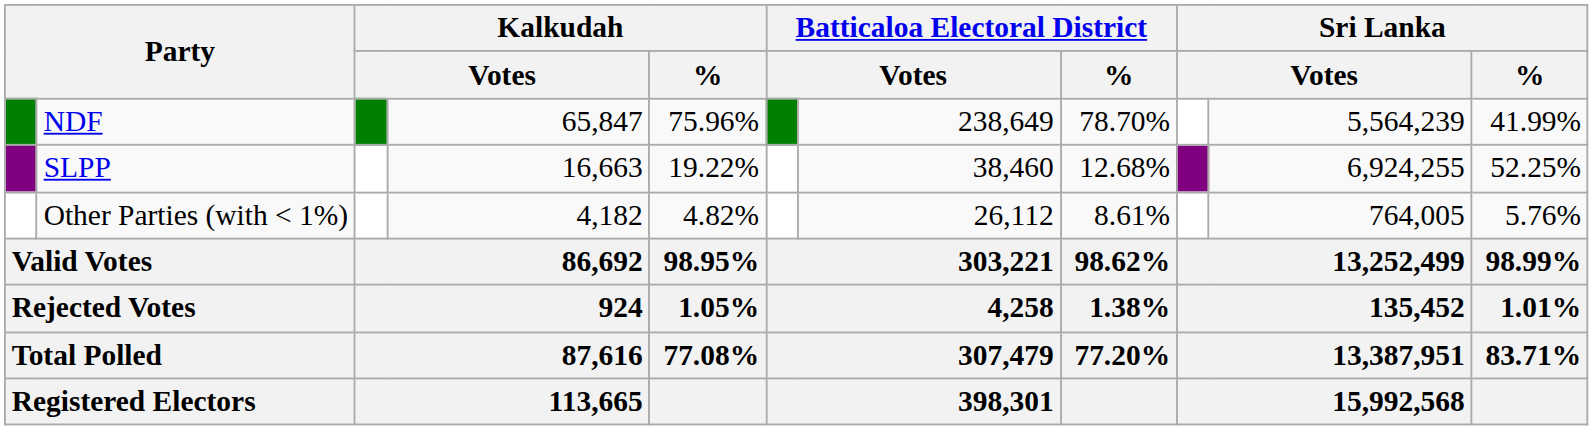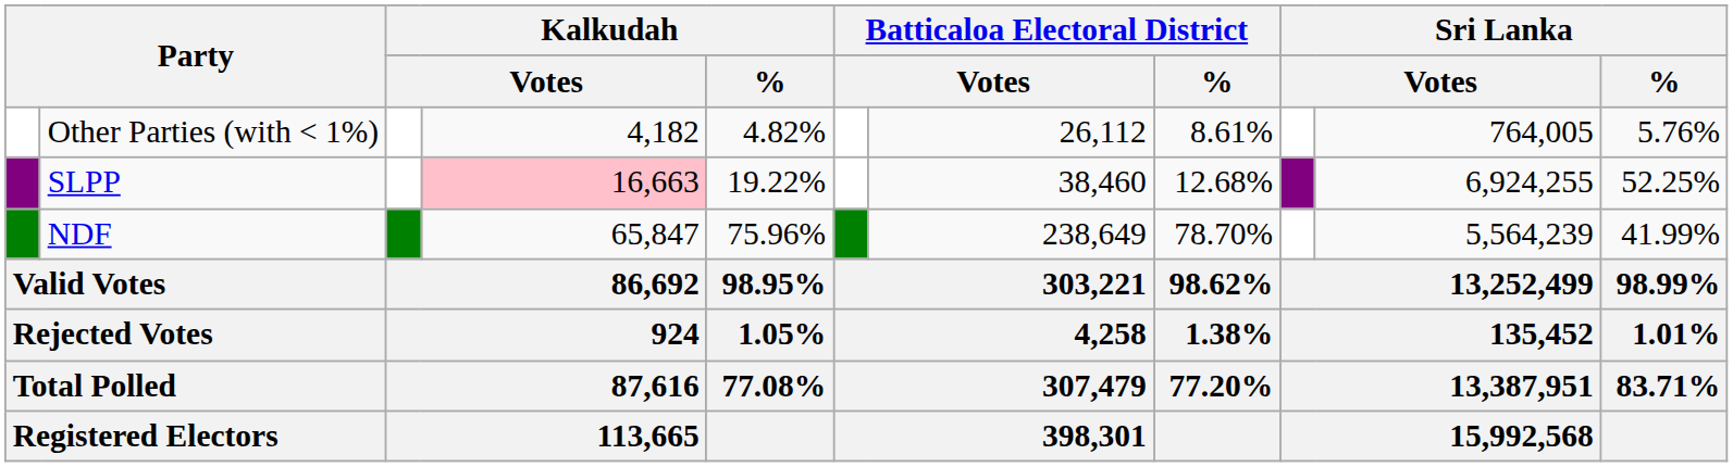rows swapped: NDF <-> Other Parties (with < 1%)
SLPP | column 4: no background -> pink background
